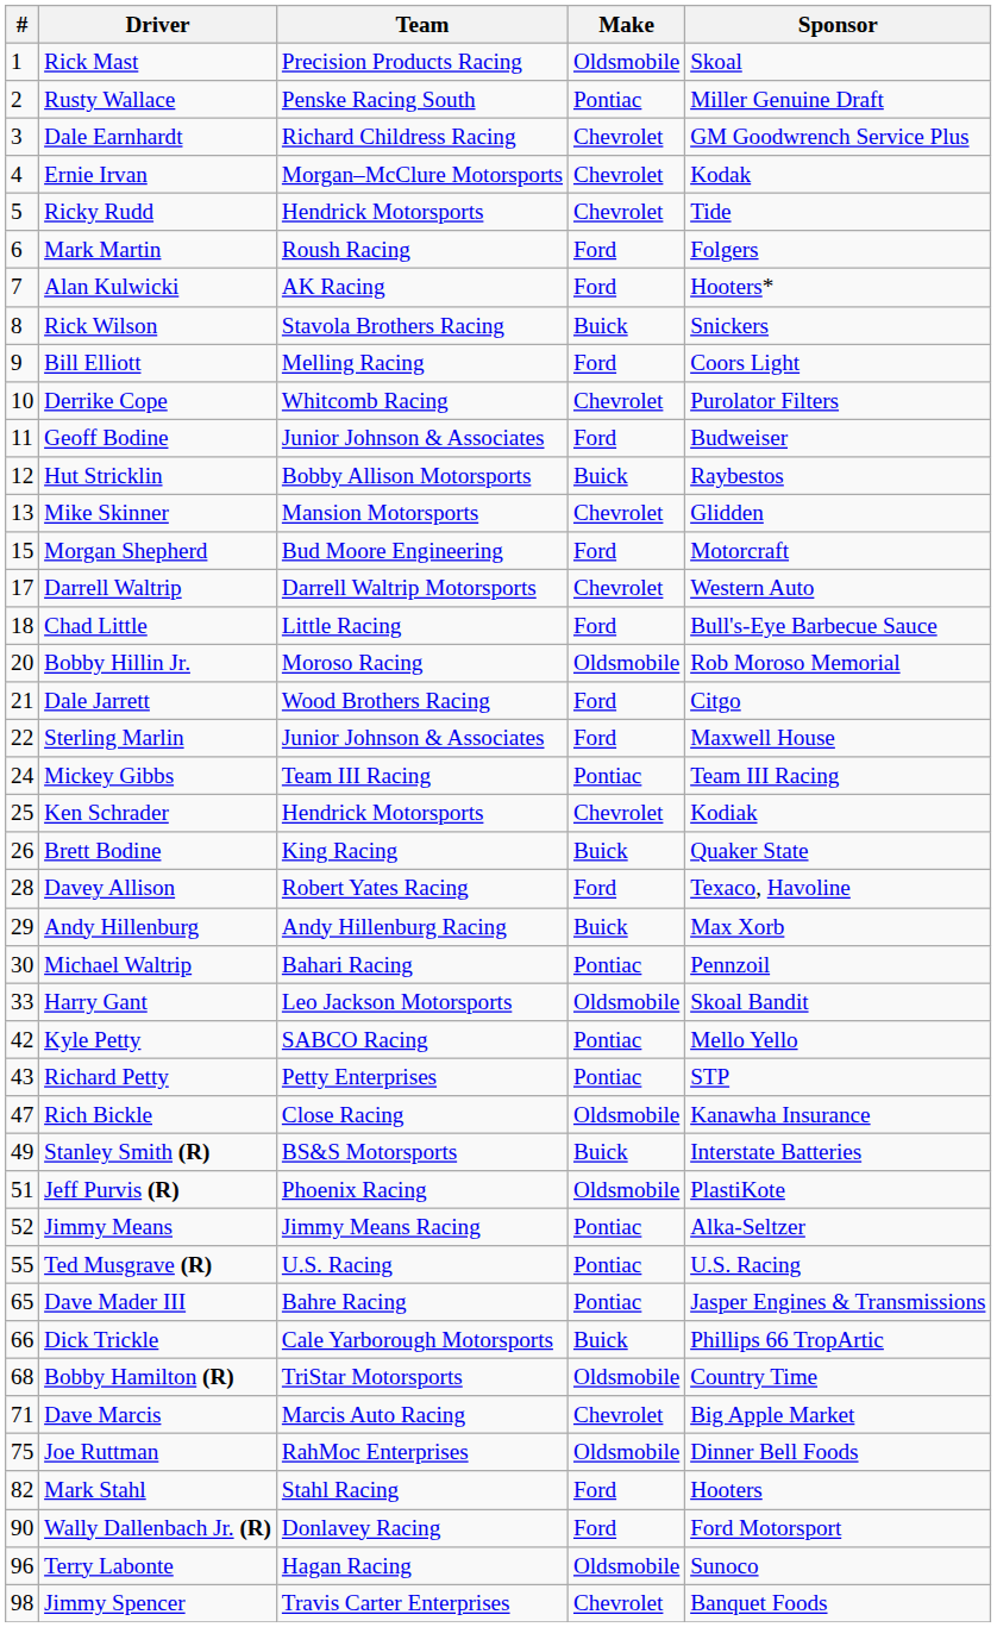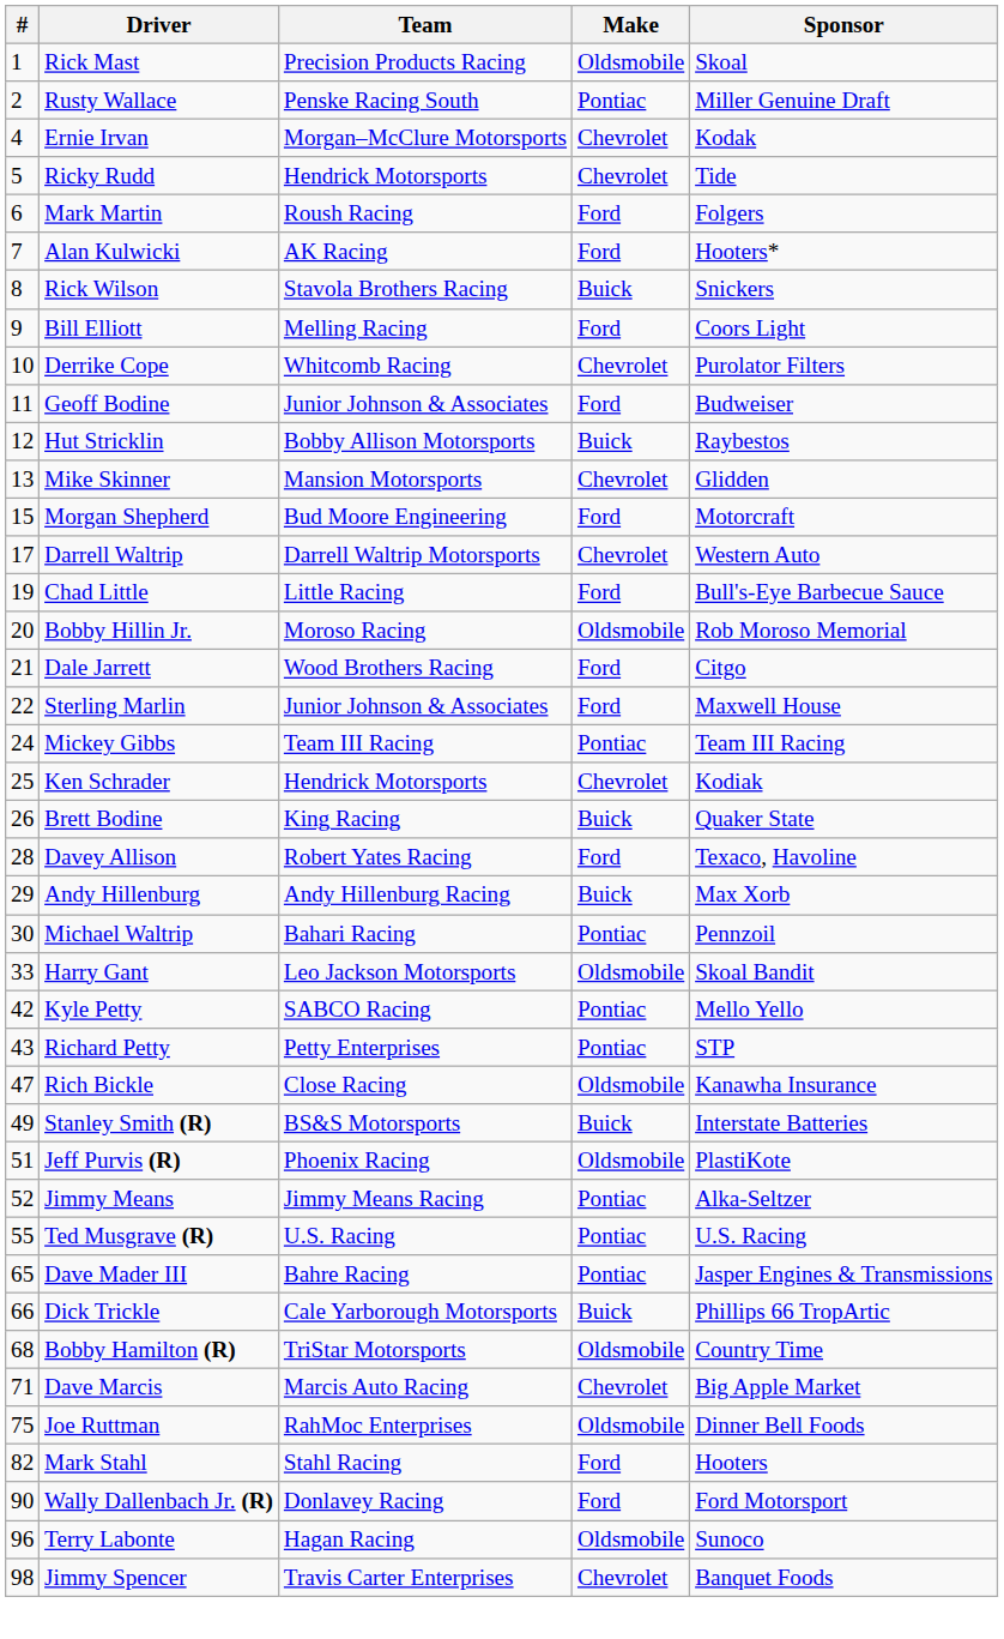- row: 3 | Dale Earnhardt | Richard Childress Racing | Chevrolet | GM Goodwrench Service Plus
Chad Little | #: 18 -> 19
